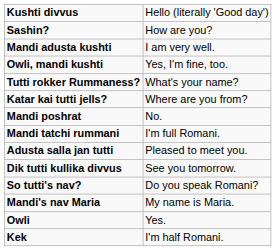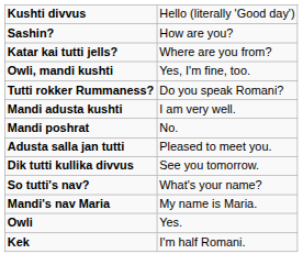rows swapped: Mandi adusta kushti <-> Katar kai tutti jells?
Tutti rokker Rummaness? | column 2: What's your name? -> Do you speak Romani?
- row: Mandi tatchi rummani | I'm full Romani.
So tutti's nav? | column 2: Do you speak Romani? -> What's your name?
